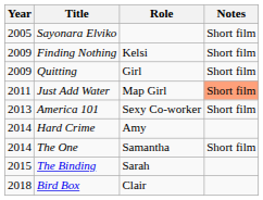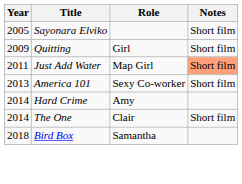- row: 2009 | Finding Nothing | Kelsi | Short film
The One | Role: Samantha -> Clair
- row: 2015 | The Binding | Sarah
Bird Box | Role: Clair -> Samantha
